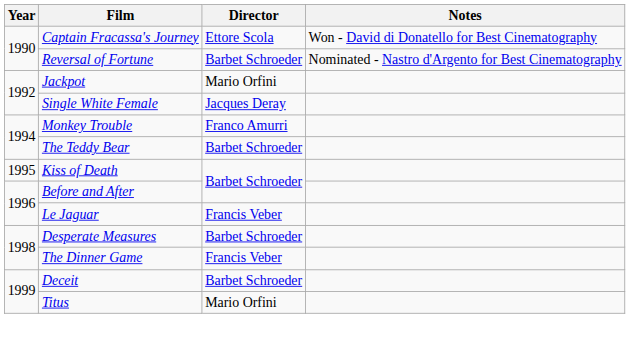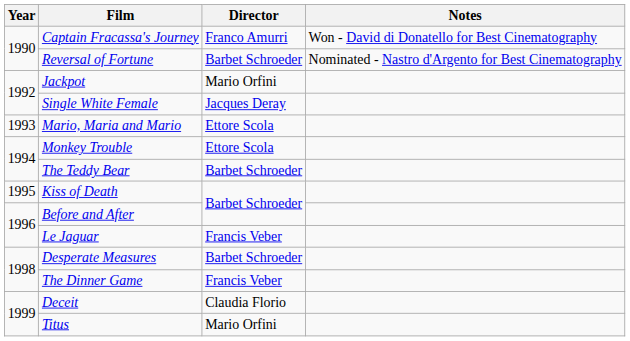Captain Fracassa's Journey | Director: Ettore Scola -> Franco Amurri
+ row: 1993 | Mario, Maria and Mario | Ettore Scola
Monkey Trouble | Director: Franco Amurri -> Ettore Scola
Deceit | Director: Barbet Schroeder -> Claudia Florio
